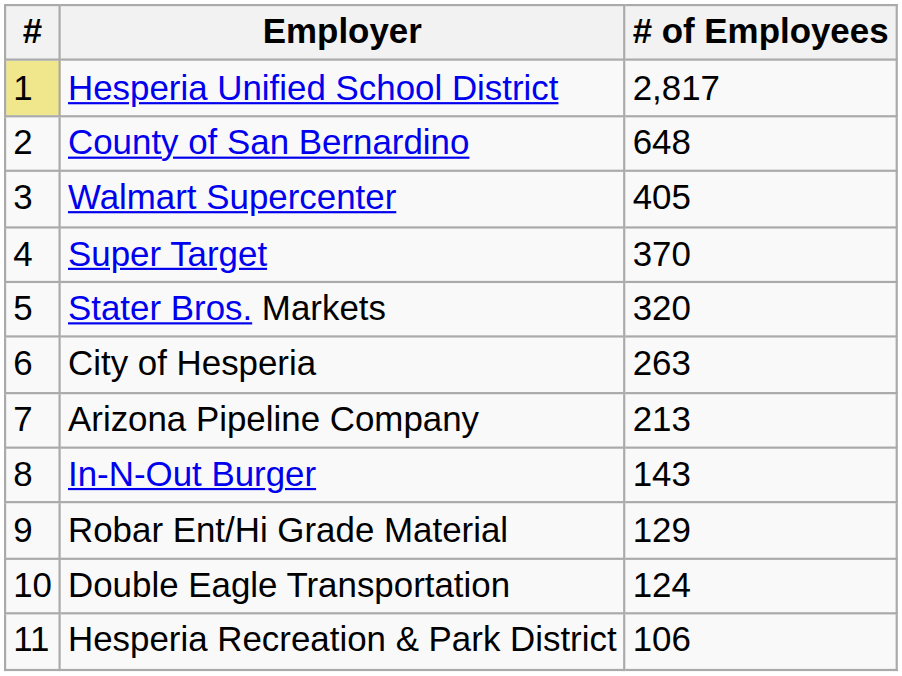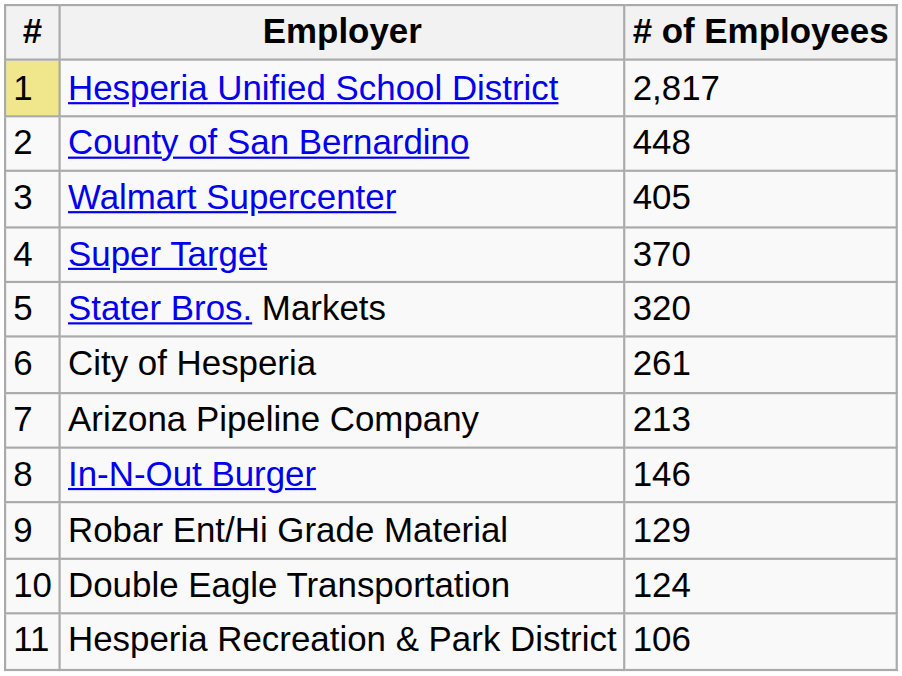County of San Bernardino | # of Employees: 648 -> 448
City of Hesperia | # of Employees: 263 -> 261
In-N-Out Burger | # of Employees: 143 -> 146
